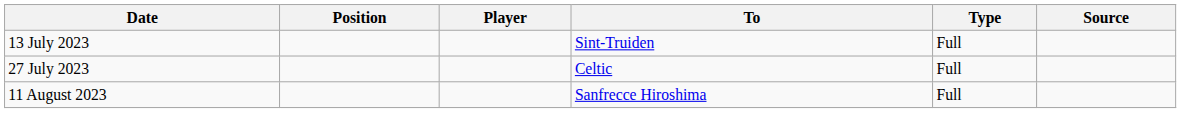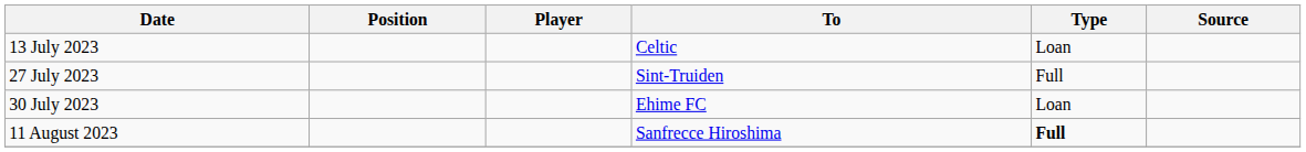13 July 2023 | To: Sint-Truiden -> Celtic
13 July 2023 | Type: Full -> Loan
27 July 2023 | To: Celtic -> Sint-Truiden
+ row: 30 July 2023 | Ehime FC | Loan
11 August 2023 | Type: normal -> bold
